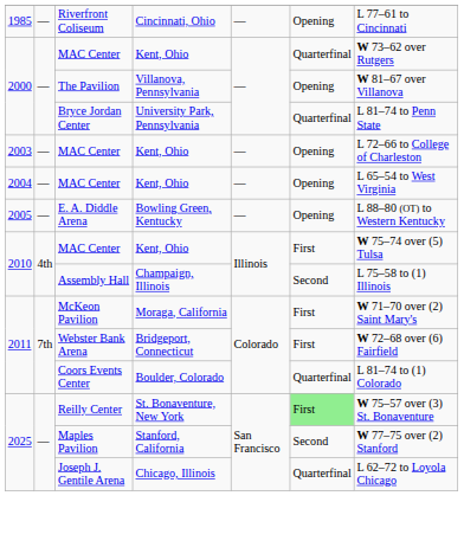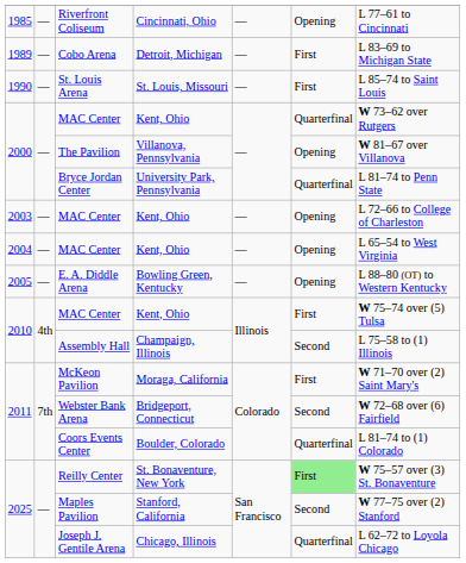+ row: 1989 | — | Cobo Arena | Detroit, Michigan | — | First | L 83–69 to Michigan State
+ row: 1990 | — | St. Louis Arena | St. Louis, Missouri | — | First | L 85–74 to Saint Louis
Webster Bank Arena | column 6: First -> Second
